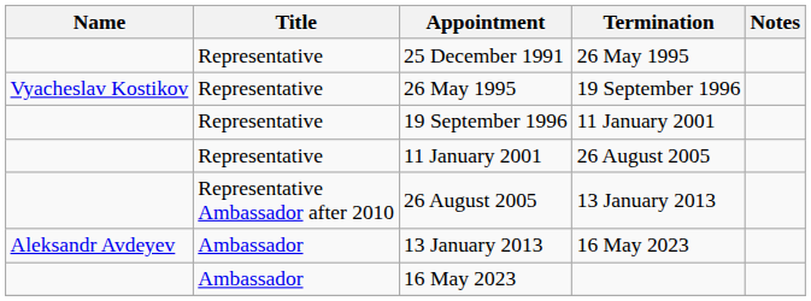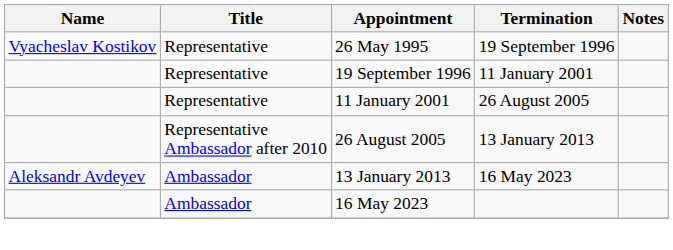- row: Representative | 25 December 1991 | 26 May 1995
